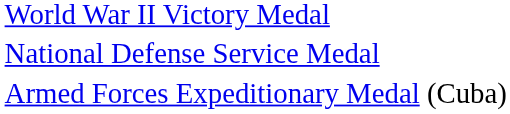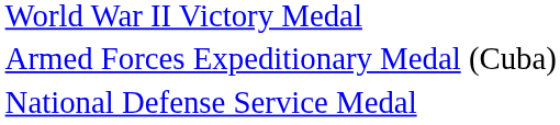rows swapped: National Defense Service Medal <-> Armed Forces Expeditionary Medal (Cuba)
